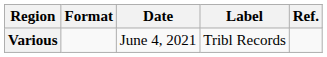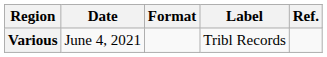columns swapped: Date <-> Format
